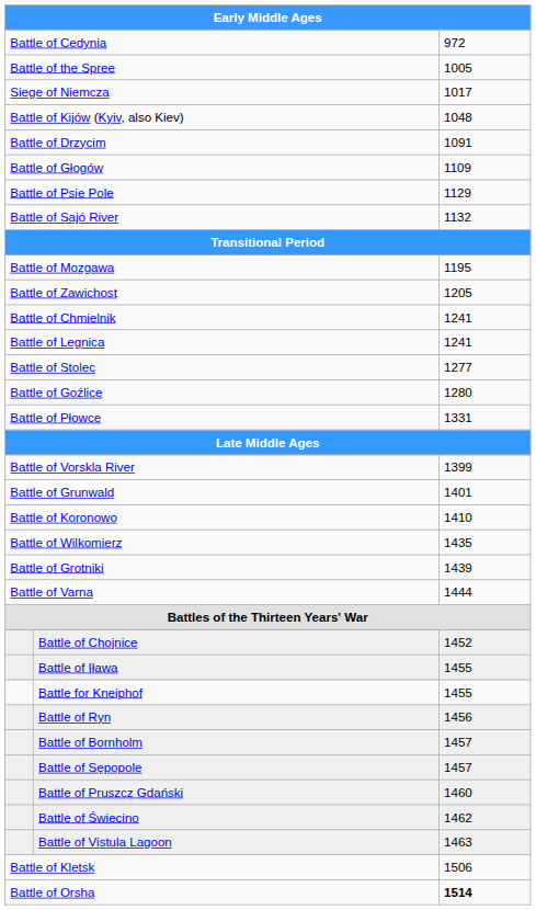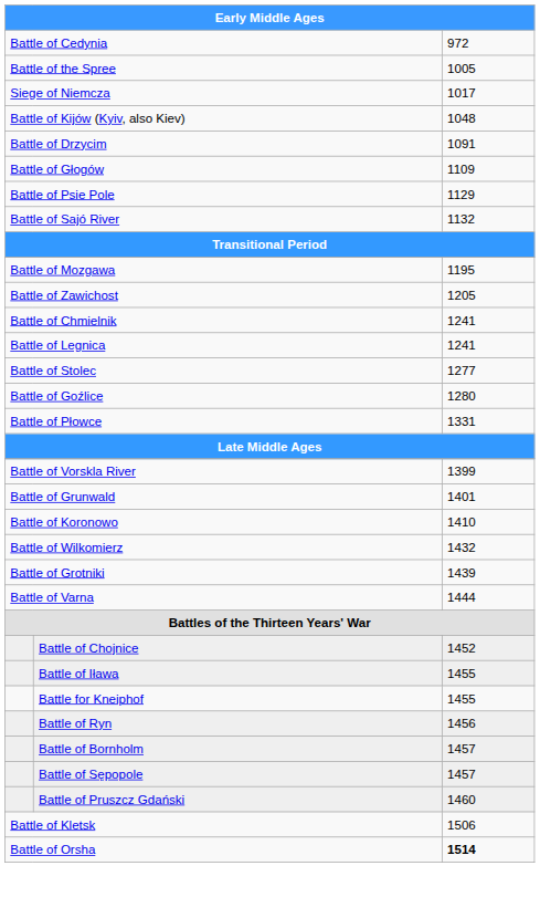Battle of Wilkomierz | column 3: 1435 -> 1432
- row: Battle of Świecino | 1462
- row: Battle of Vistula Lagoon | 1463
